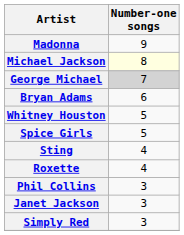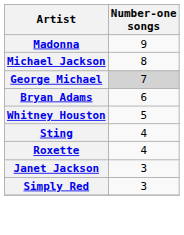Michael Jackson | Number-one songs: lightyellow background -> no background
- row: Spice Girls | 5
- row: Phil Collins | 3
